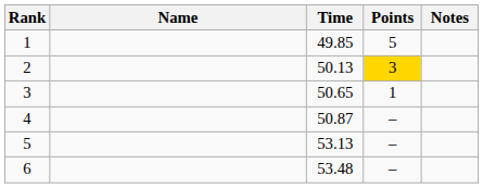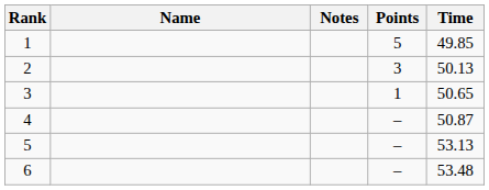columns swapped: Time <-> Notes
2 | Points: gold background -> no background
